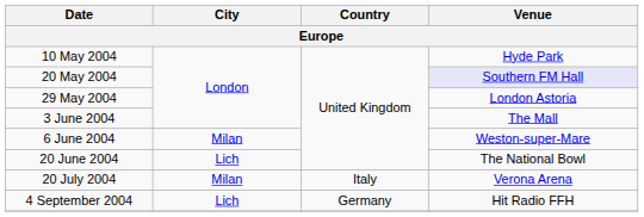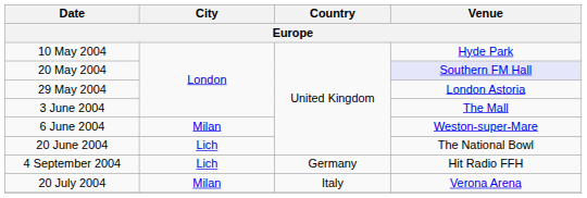rows swapped: 20 July 2004 <-> 4 September 2004
